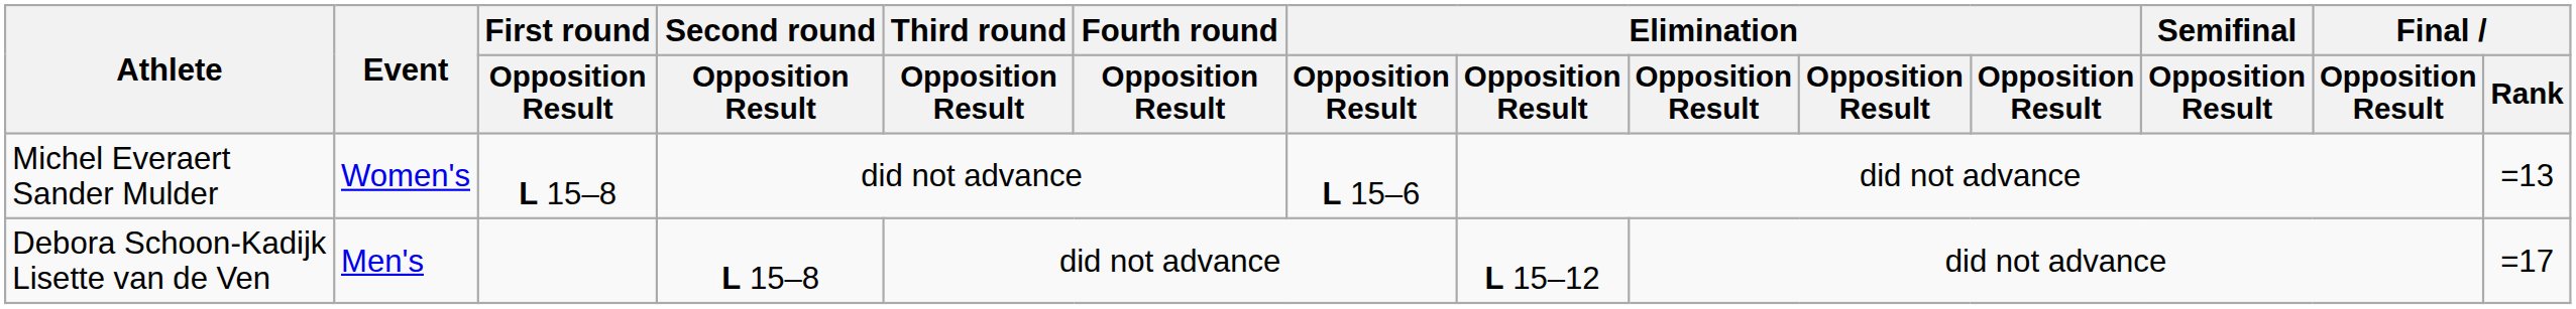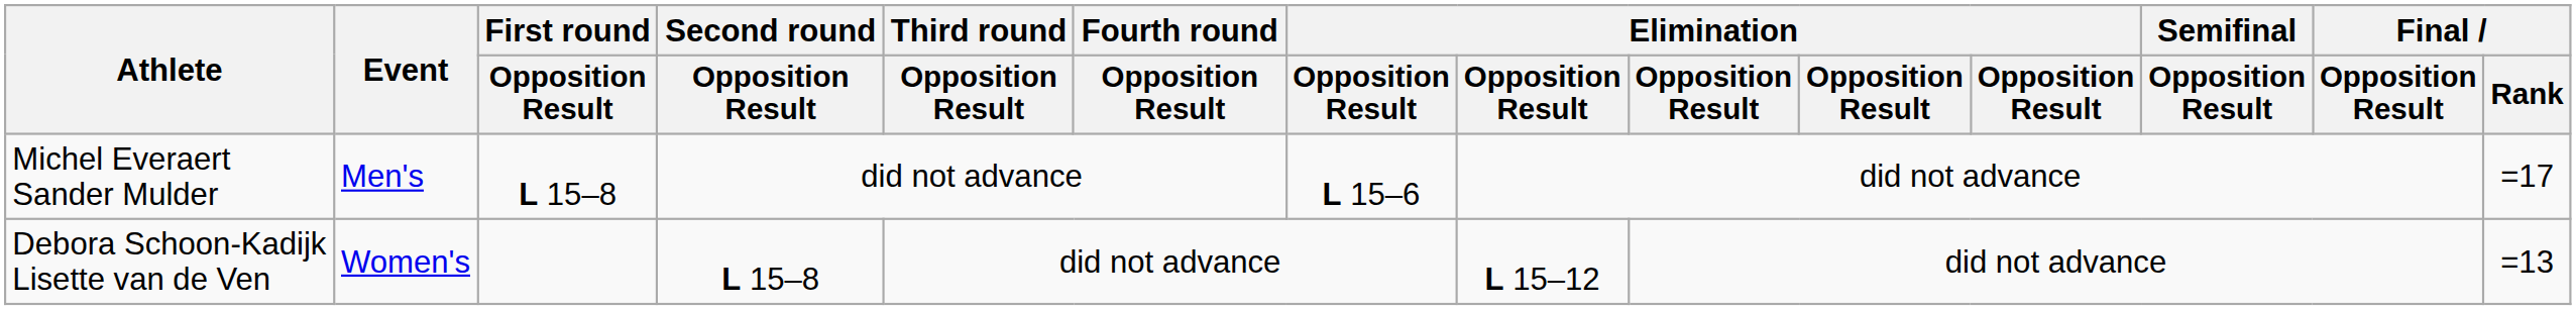Michel Everaert Sander Mulder | Event: Women's -> Men's
Michel Everaert Sander Mulder | Final / Rank: =13 -> =17
Debora Schoon-Kadijk Lisette van de Ven | Event: Men's -> Women's
Debora Schoon-Kadijk Lisette van de Ven | Final / Rank: =17 -> =13
